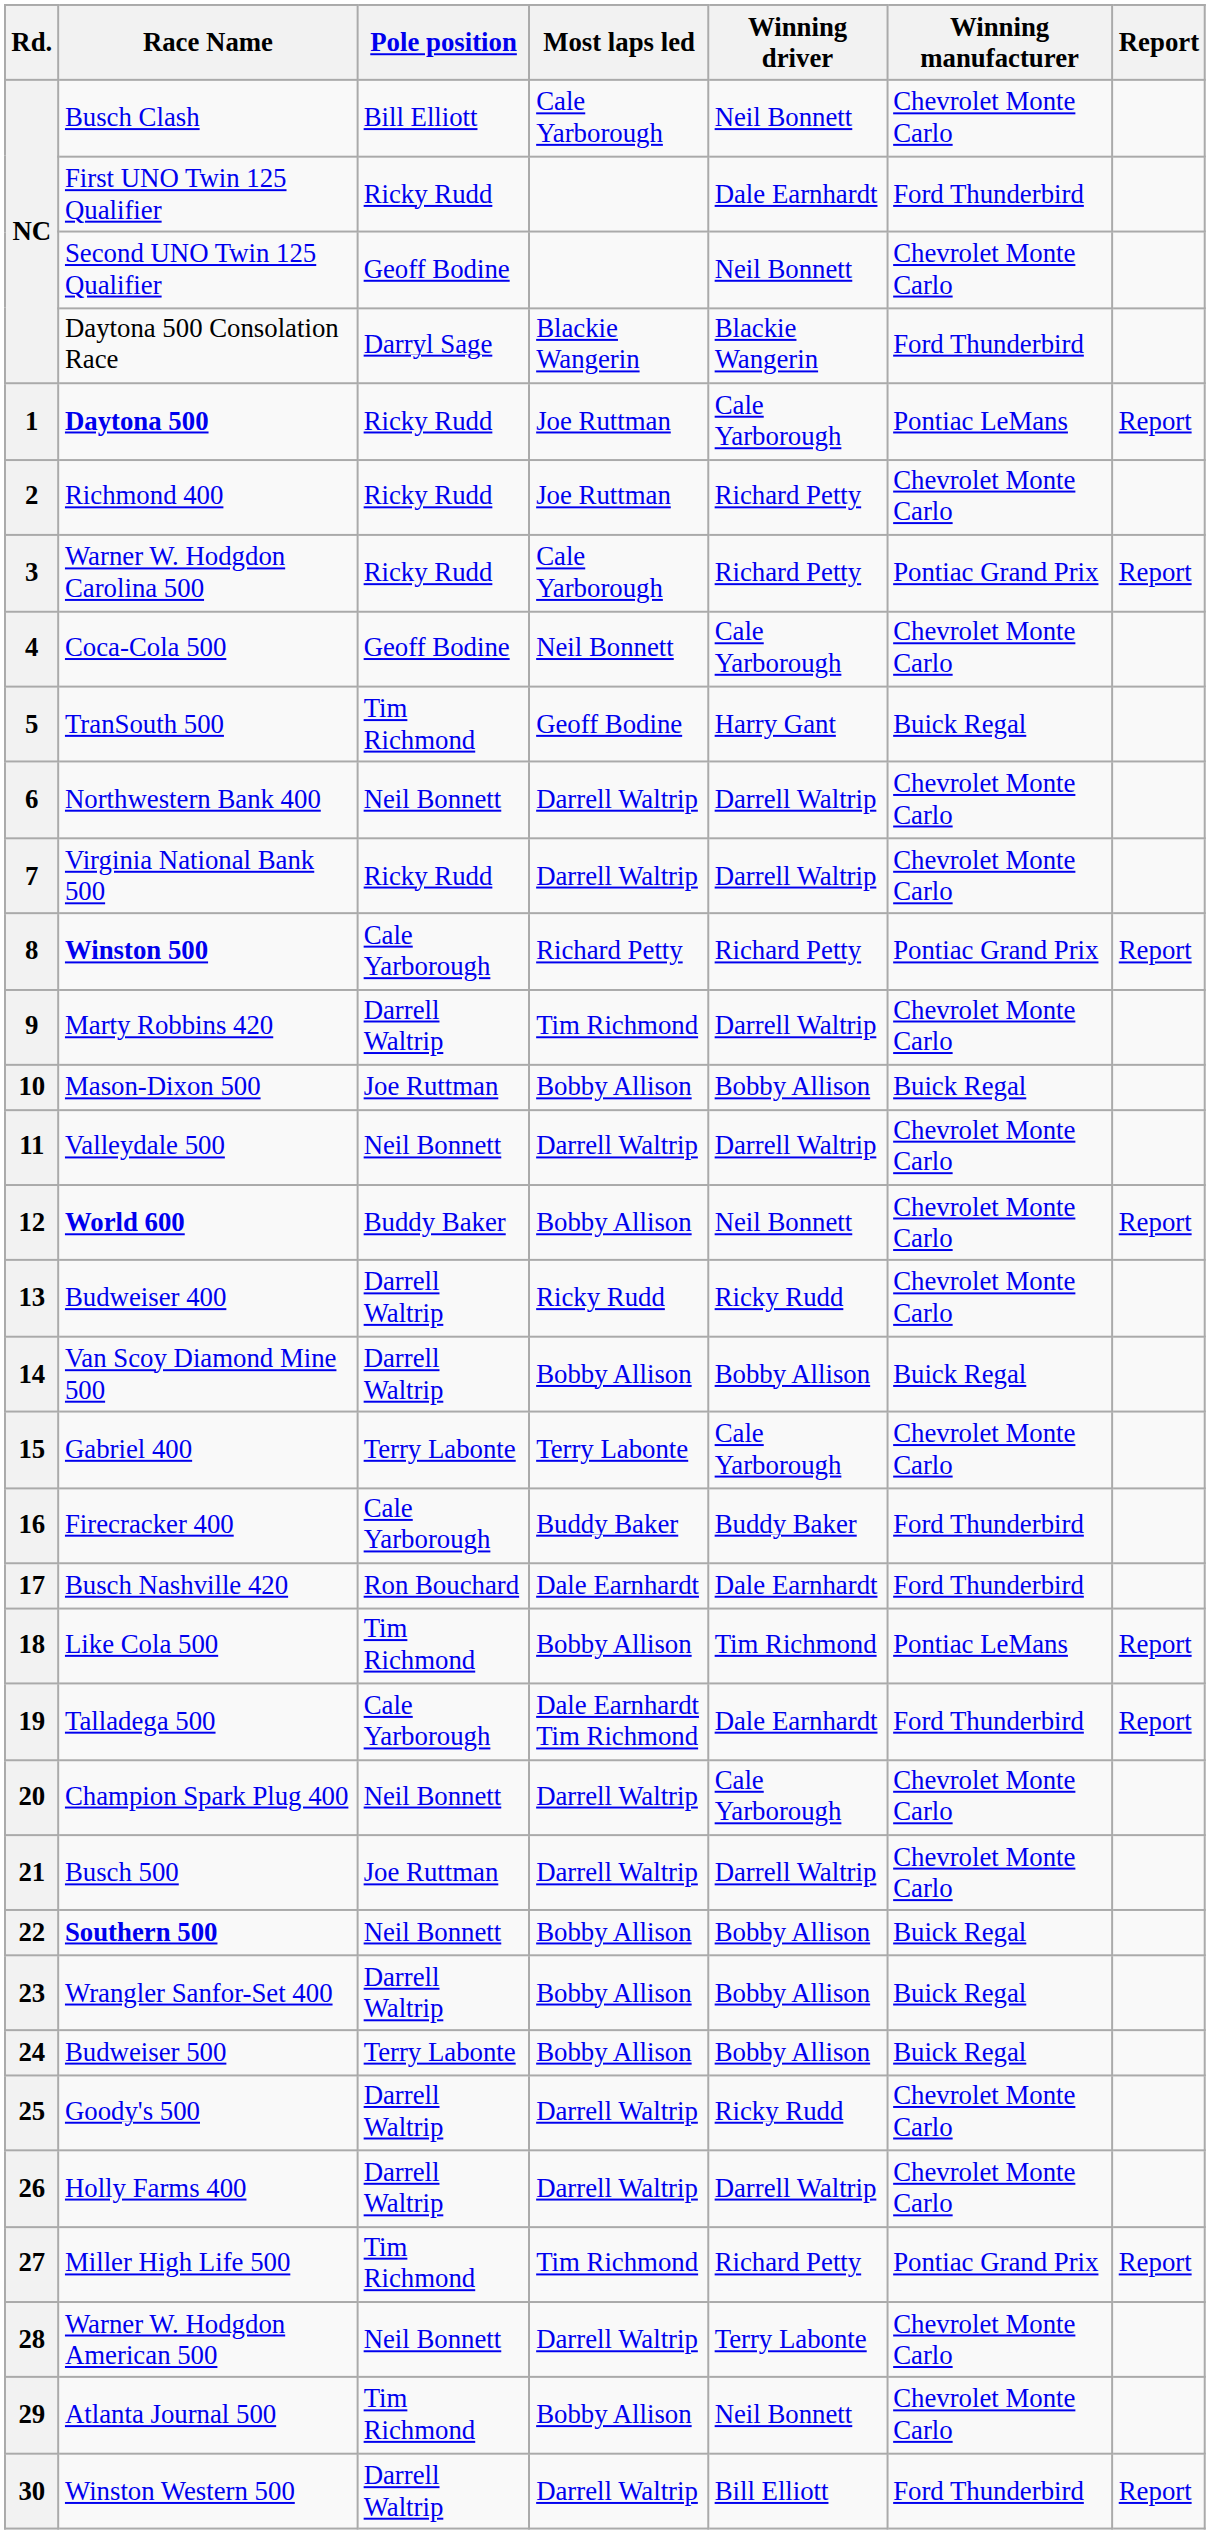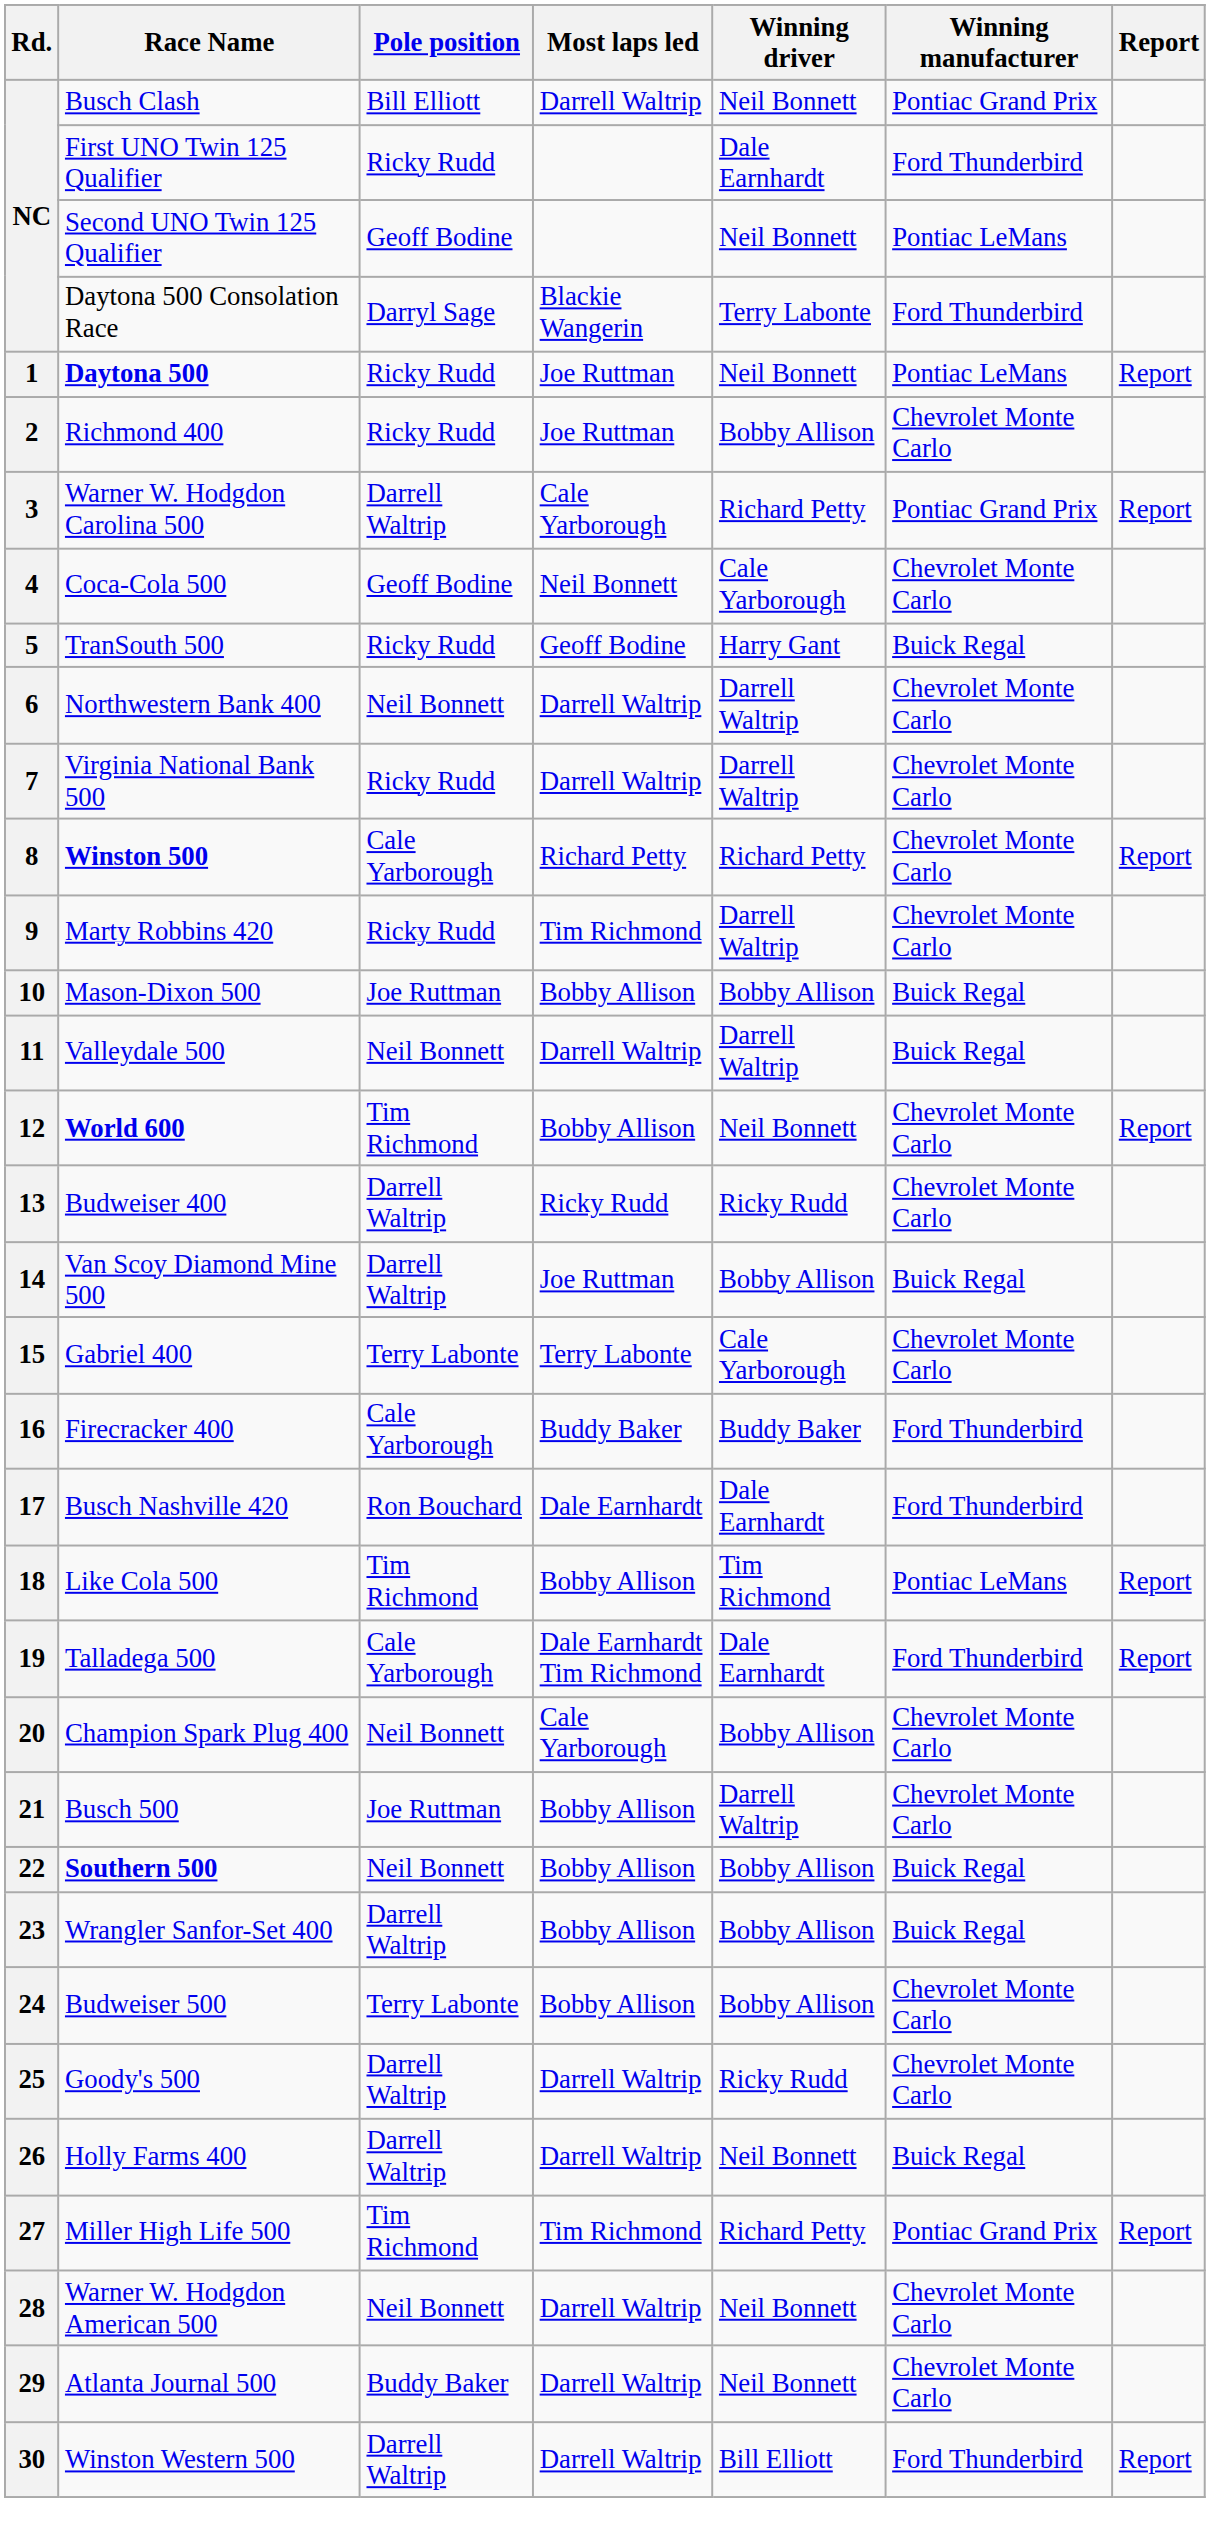NC / Busch Clash | Most laps led: Cale Yarborough -> Darrell Waltrip
NC / Busch Clash | Winning manufacturer: Chevrolet Monte Carlo -> Pontiac Grand Prix
NC / Second UNO Twin 125 Qualifier | Winning manufacturer: Chevrolet Monte Carlo -> Pontiac LeMans
NC / Daytona 500 Consolation Race | Winning driver: Blackie Wangerin -> Terry Labonte
1 | Winning driver: Cale Yarborough -> Neil Bonnett
2 | Winning driver: Richard Petty -> Bobby Allison
3 | Pole position: Ricky Rudd -> Darrell Waltrip
5 | Pole position: Tim Richmond -> Ricky Rudd
8 | Winning manufacturer: Pontiac Grand Prix -> Chevrolet Monte Carlo
9 | Pole position: Darrell Waltrip -> Ricky Rudd
11 | Winning manufacturer: Chevrolet Monte Carlo -> Buick Regal
12 | Pole position: Buddy Baker -> Tim Richmond
14 | Most laps led: Bobby Allison -> Joe Ruttman
20 | Most laps led: Darrell Waltrip -> Cale Yarborough
20 | Winning driver: Cale Yarborough -> Bobby Allison
21 | Most laps led: Darrell Waltrip -> Bobby Allison
24 | Winning manufacturer: Buick Regal -> Chevrolet Monte Carlo
26 | Winning driver: Darrell Waltrip -> Neil Bonnett
26 | Winning manufacturer: Chevrolet Monte Carlo -> Buick Regal
28 | Winning driver: Terry Labonte -> Neil Bonnett
29 | Pole position: Tim Richmond -> Buddy Baker
29 | Most laps led: Bobby Allison -> Darrell Waltrip
